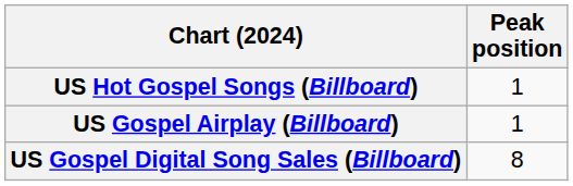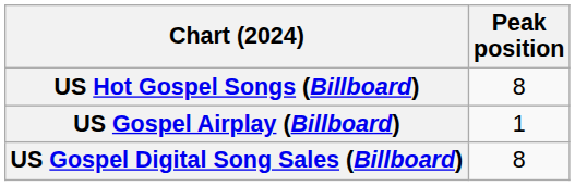US Hot Gospel Songs (Billboard) | Peak position: 1 -> 8
